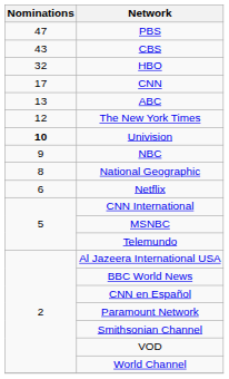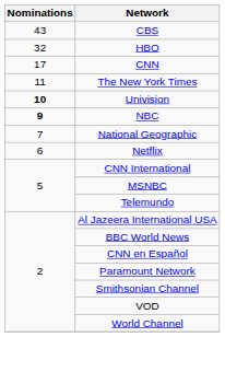- row: 47 | PBS
- row: 13 | ABC
The New York Times | Nominations: 12 -> 11
NBC | Nominations: normal -> bold
National Geographic | Nominations: 8 -> 7
